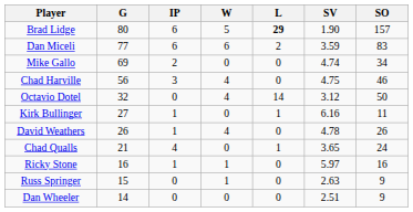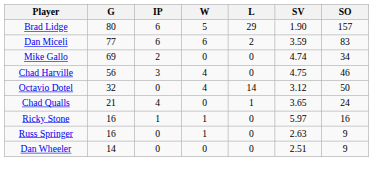Brad Lidge | L: bold -> normal
- row: Kirk Bullinger | 27 | 1 | 0 | 1 | 6.16 | 11
- row: David Weathers | 26 | 1 | 4 | 0 | 4.78 | 26
Russ Springer | G: 15 -> 16
